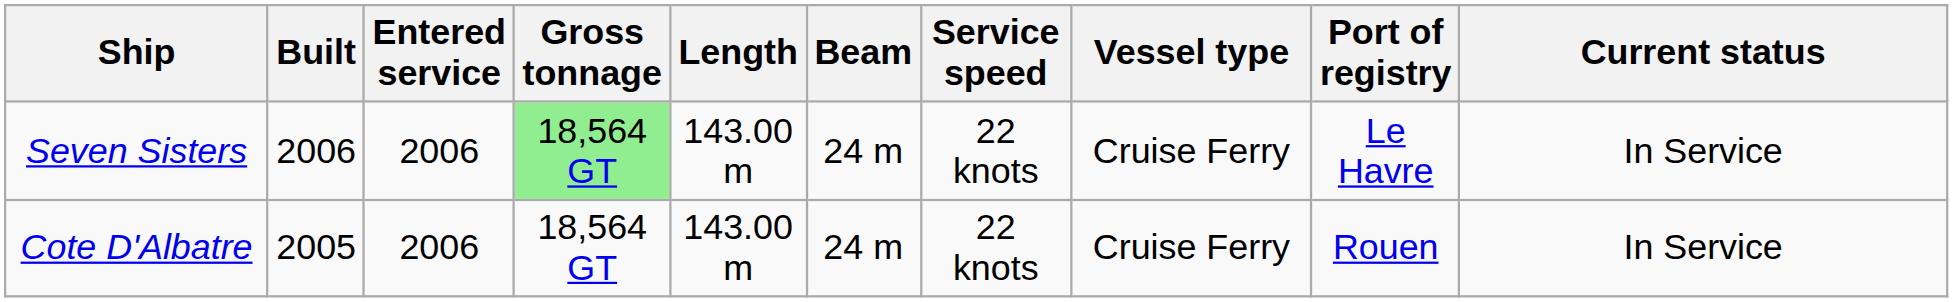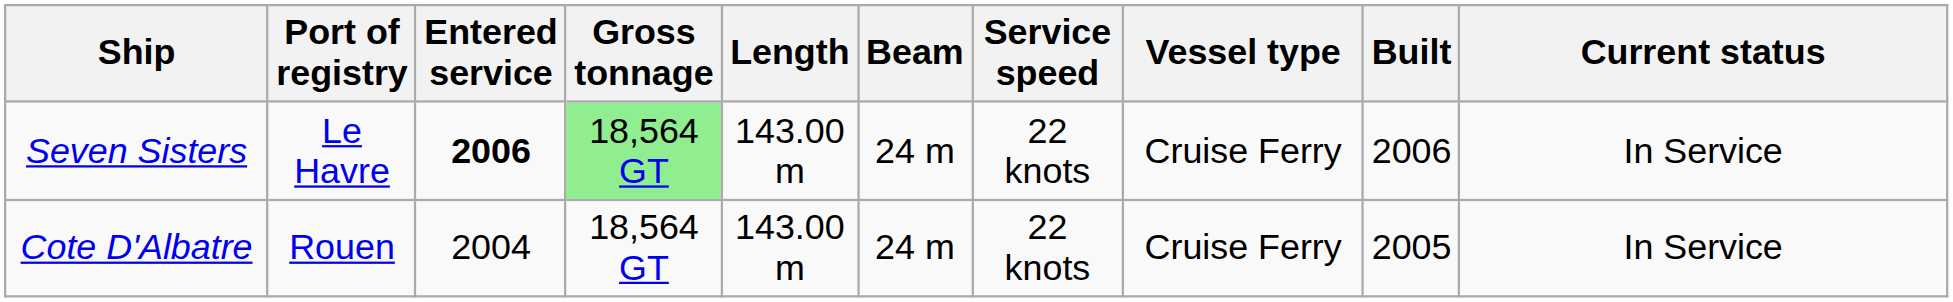columns swapped: Built <-> Port of registry
Seven Sisters | Entered service: normal -> bold
Cote D'Albatre | Entered service: 2006 -> 2004
